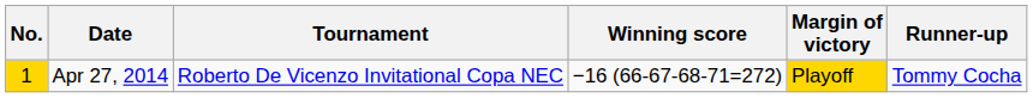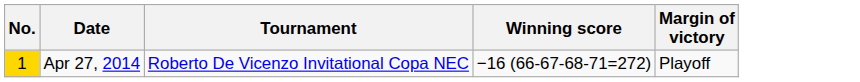- column: Runner-up | Tommy Cocha
Apr 27, 2014 | Margin of victory: gold background -> no background
